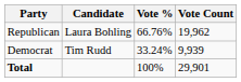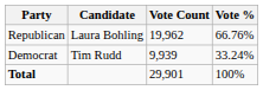columns swapped: Vote Count <-> Vote %
